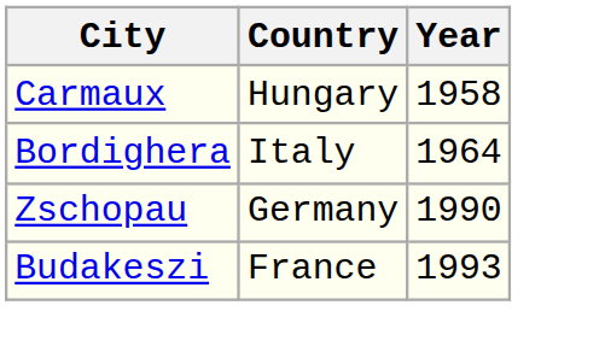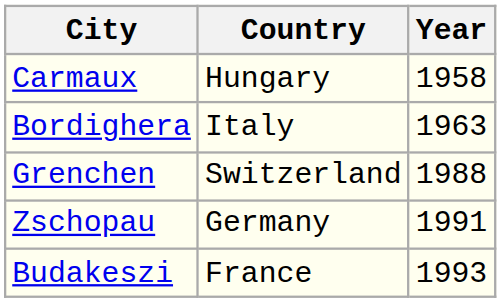Bordighera | Year: 1964 -> 1963
+ row: Grenchen | Switzerland | 1988
Zschopau | Year: 1990 -> 1991
